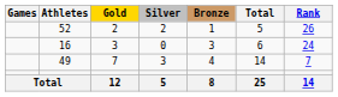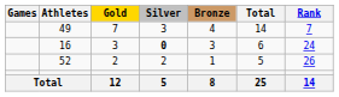rows swapped: 52 <-> 49
16 | Silver: normal -> bold
